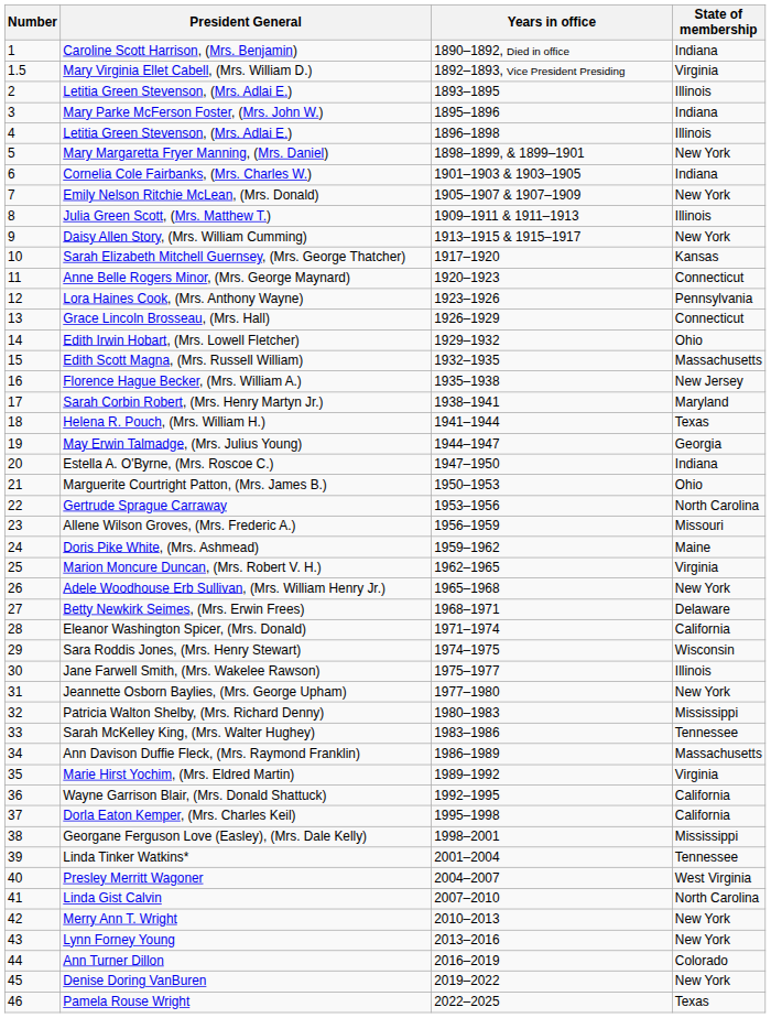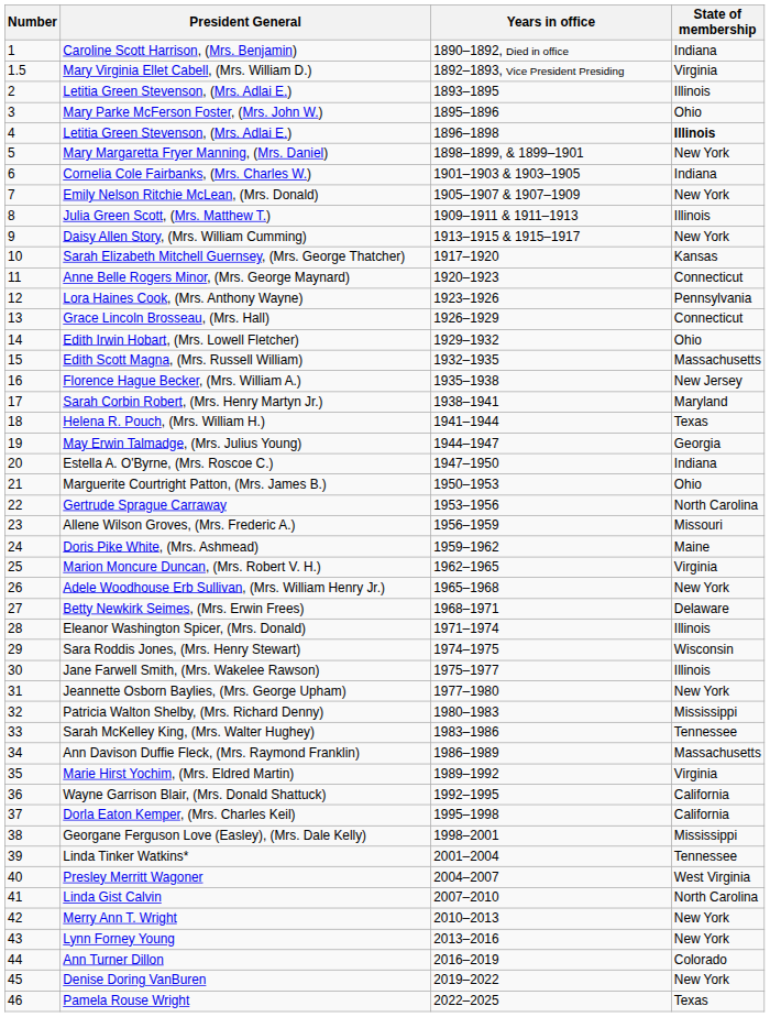Mary Parke McFerson Foster, (Mrs. John W.) | State of membership: Indiana -> Ohio
4 / Letitia Green Stevenson, (Mrs. Adlai E.) | State of membership: normal -> bold
Eleanor Washington Spicer, (Mrs. Donald) | State of membership: California -> Illinois
